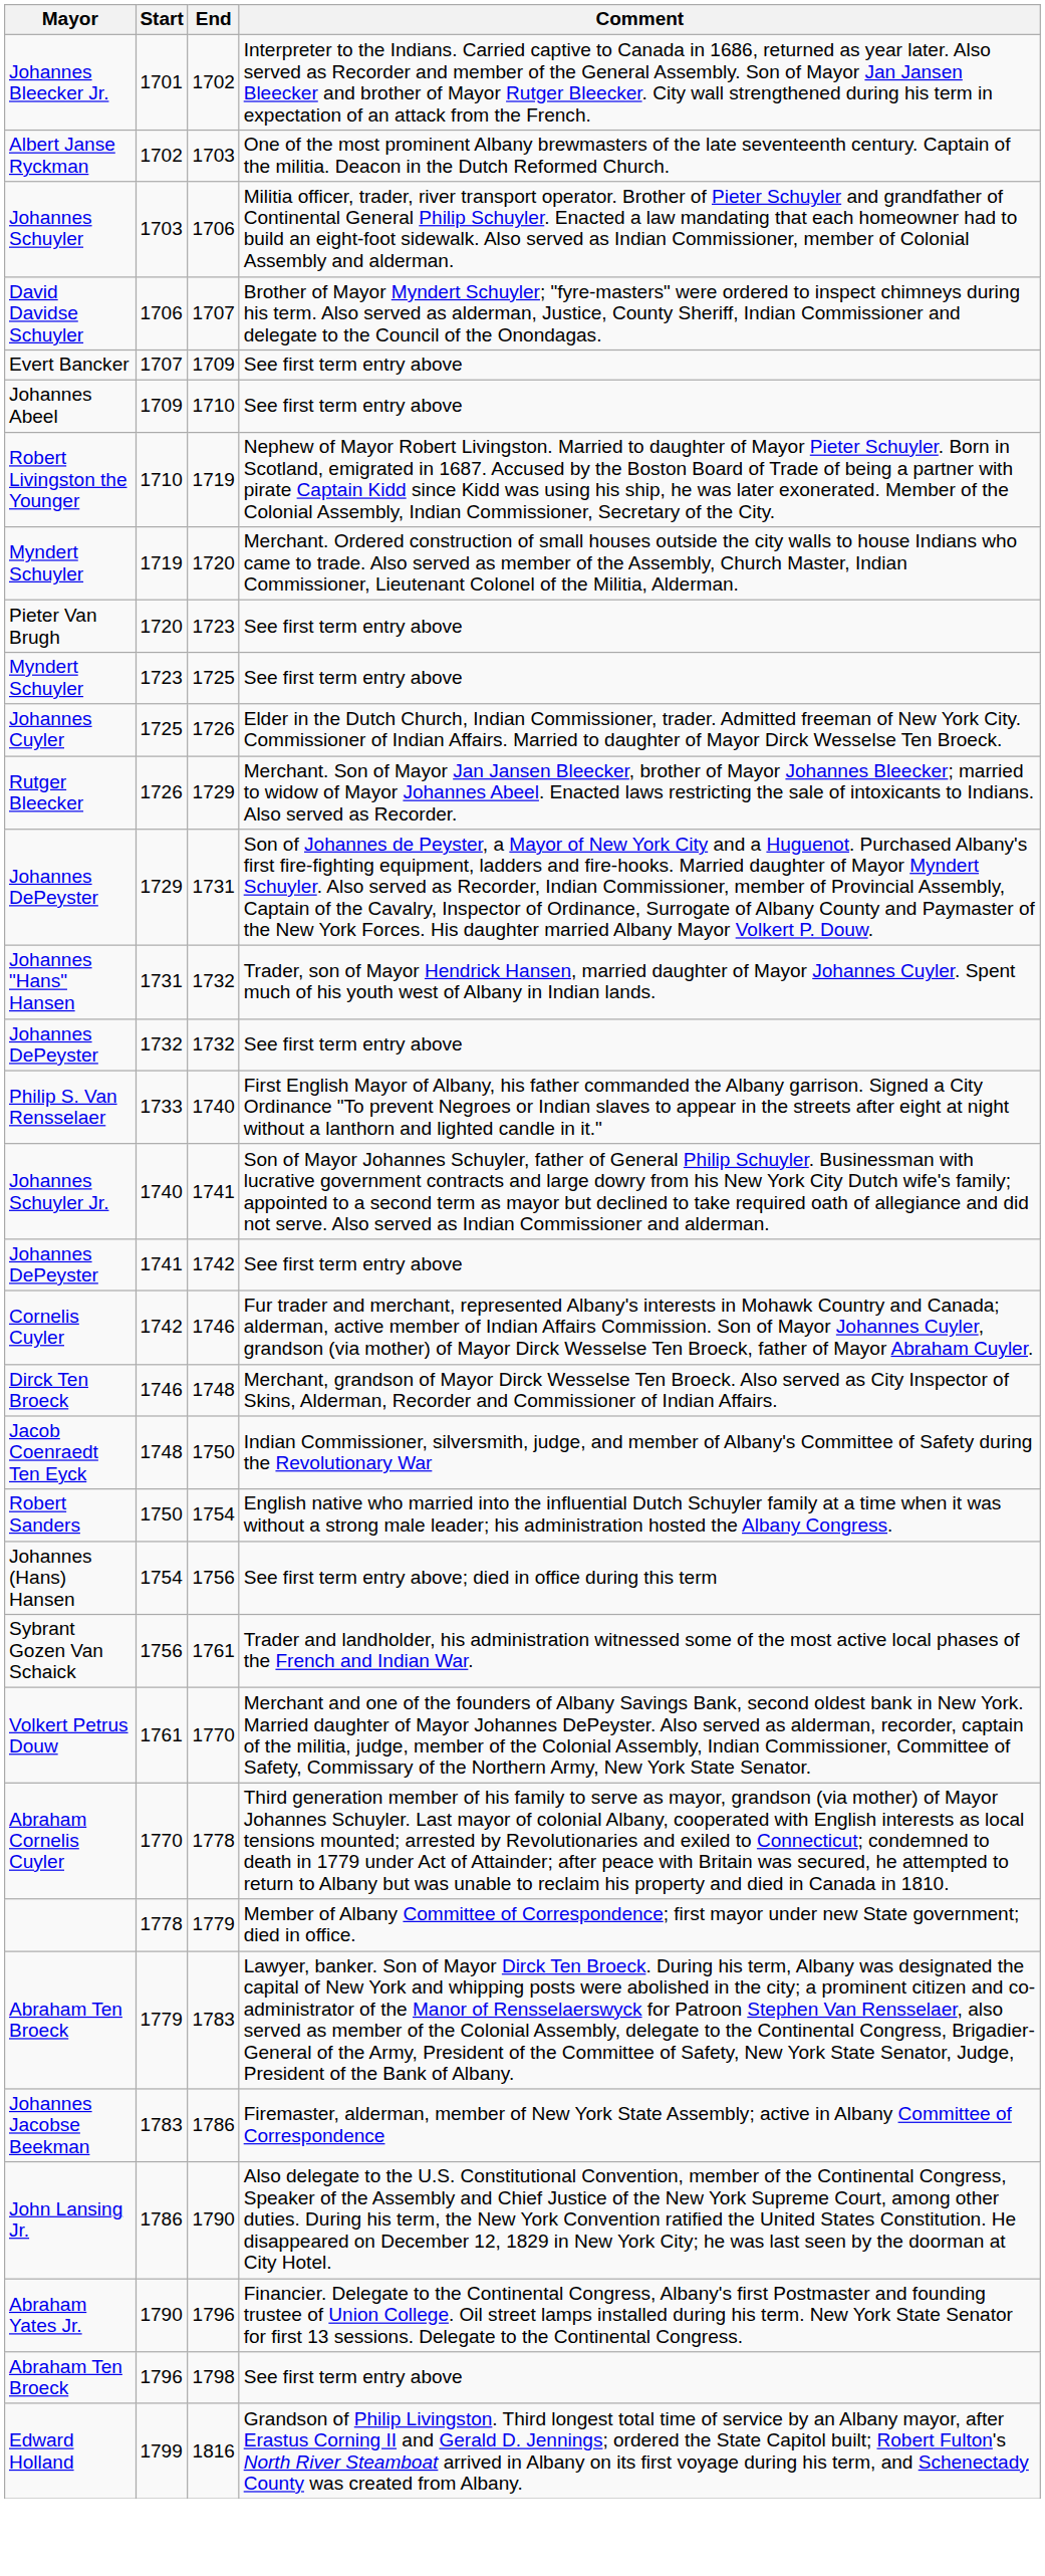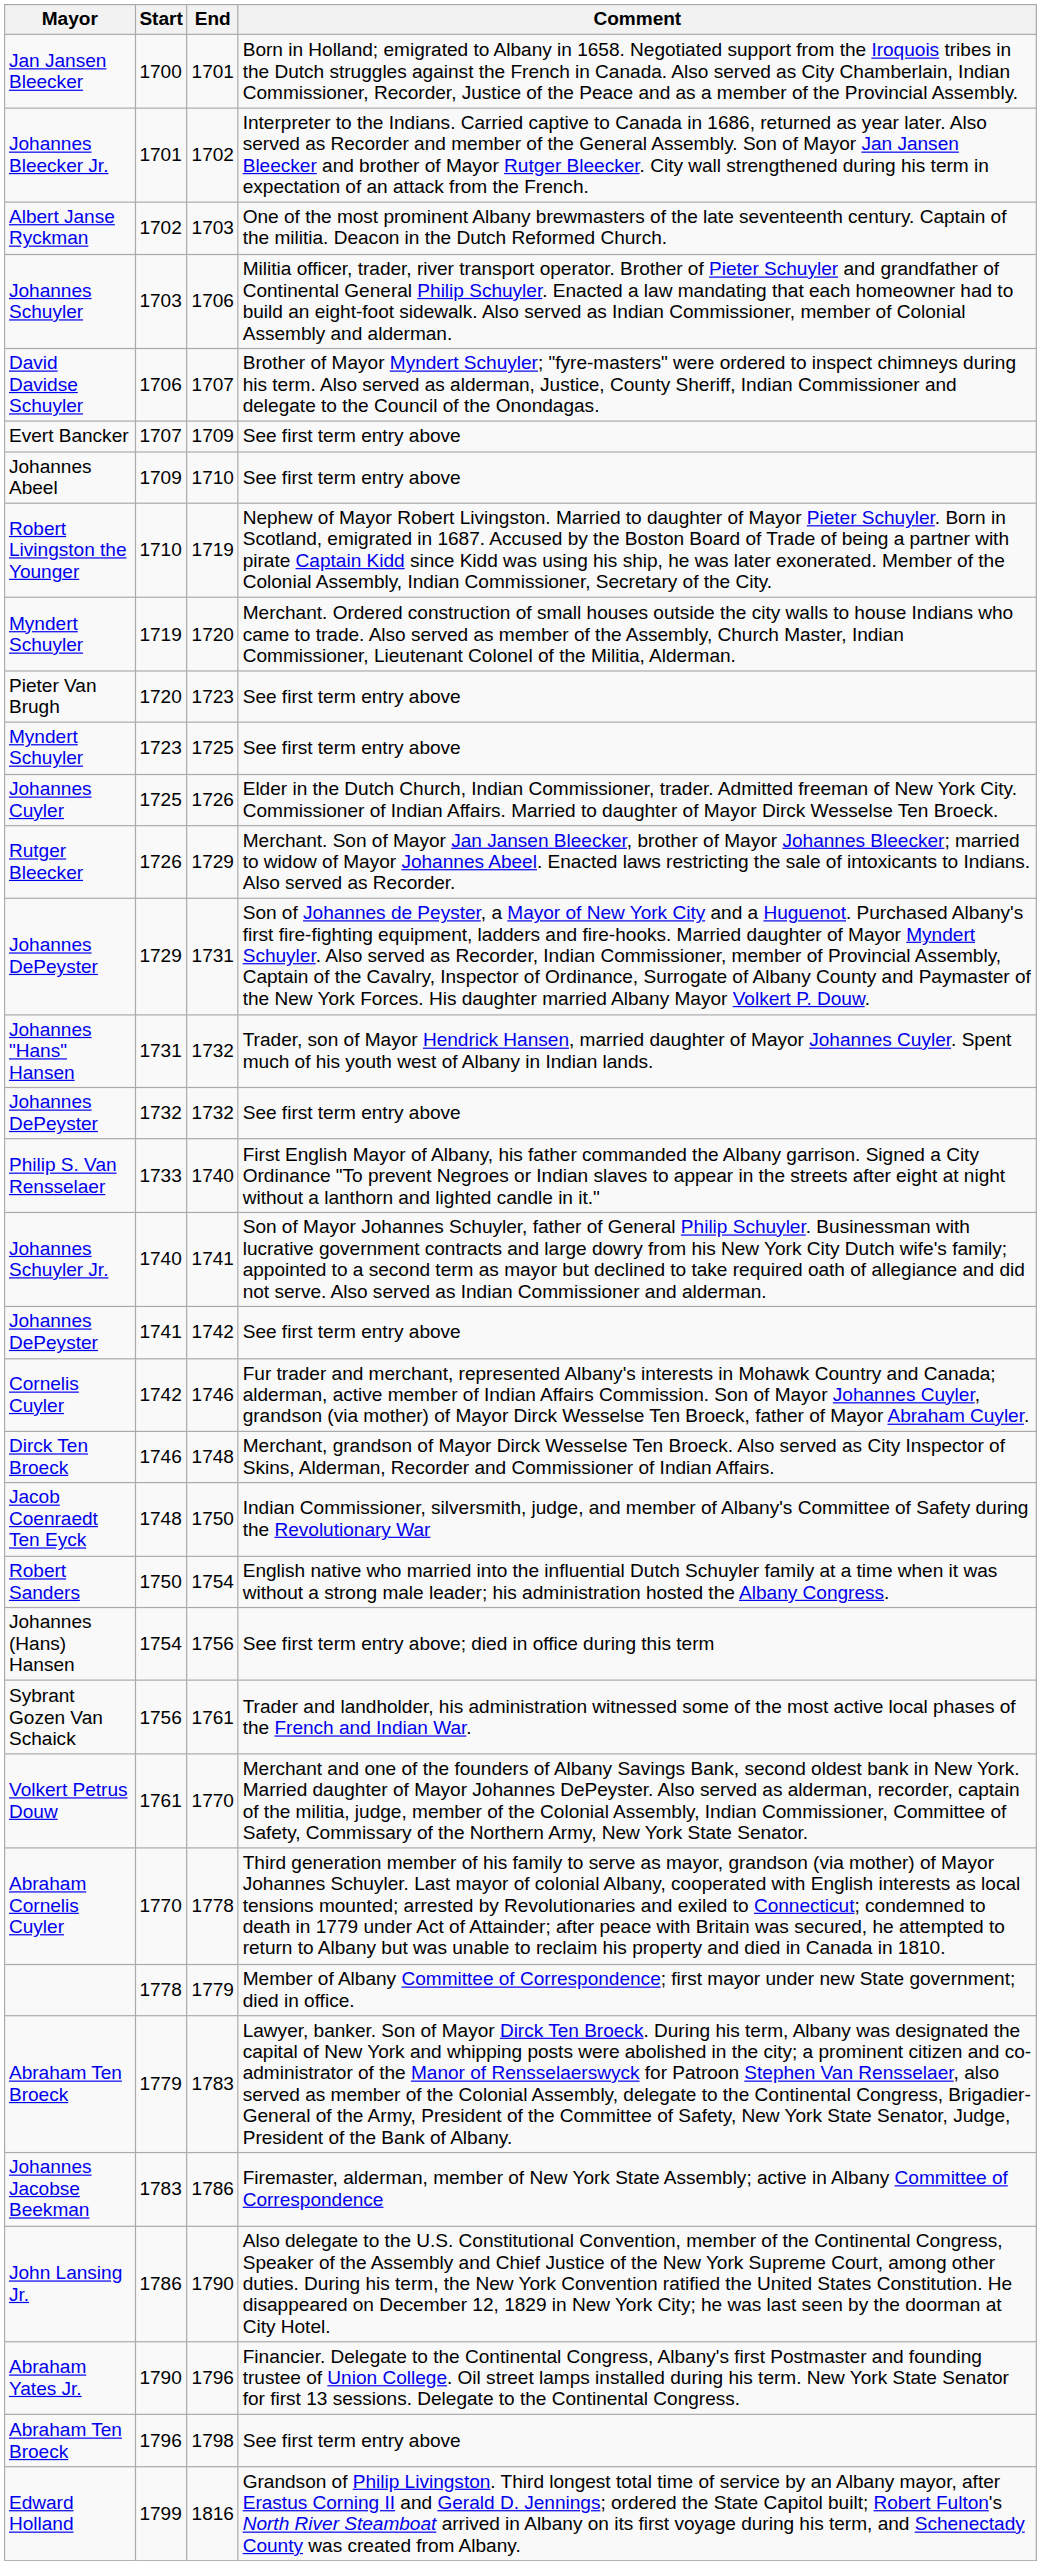+ row: Jan Jansen Bleecker | 1700 | 1701 | Born in Holland; emigrated to Albany in 1658. Negotiated support from the Iroquois tribes in the Dutch struggles against the French in Canada. Also served as City Chamberlain, Indian Commissioner, Recorder, Justice of the Peace and as a member of the Provincial Assembly.
